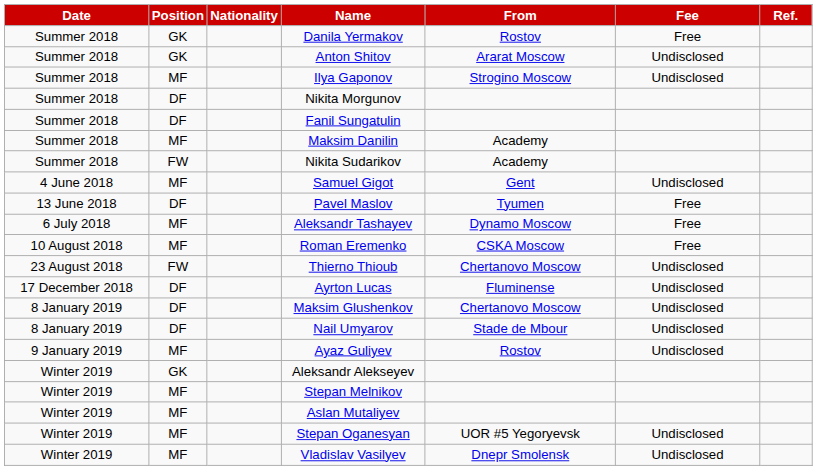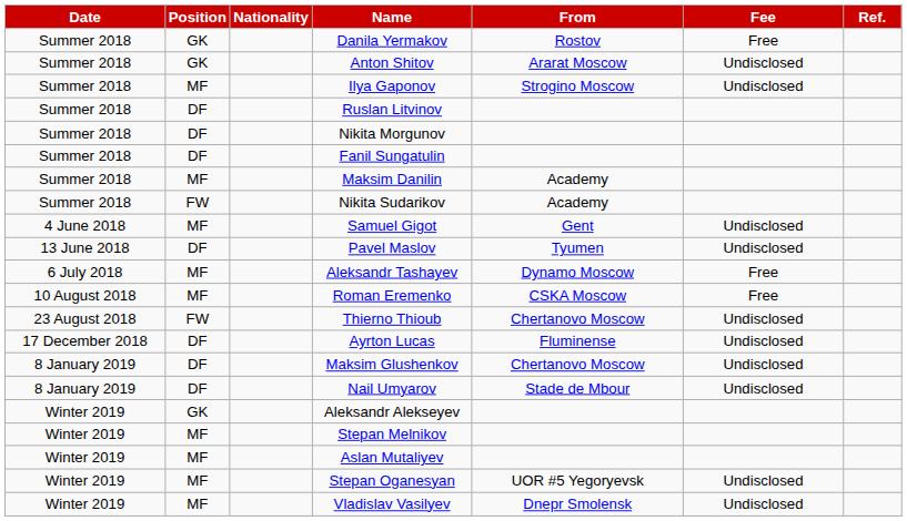+ row: Summer 2018 | DF | Ruslan Litvinov
Pavel Maslov | Fee: Free -> Undisclosed
- row: 9 January 2019 | MF | Ayaz Guliyev | Rostov | Undisclosed
